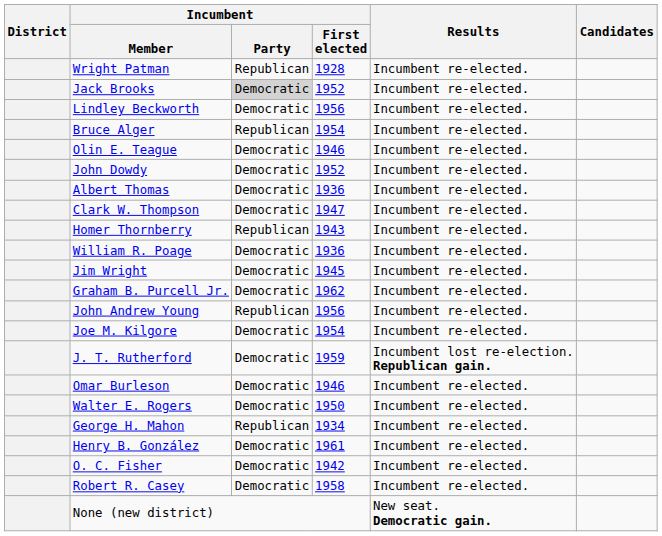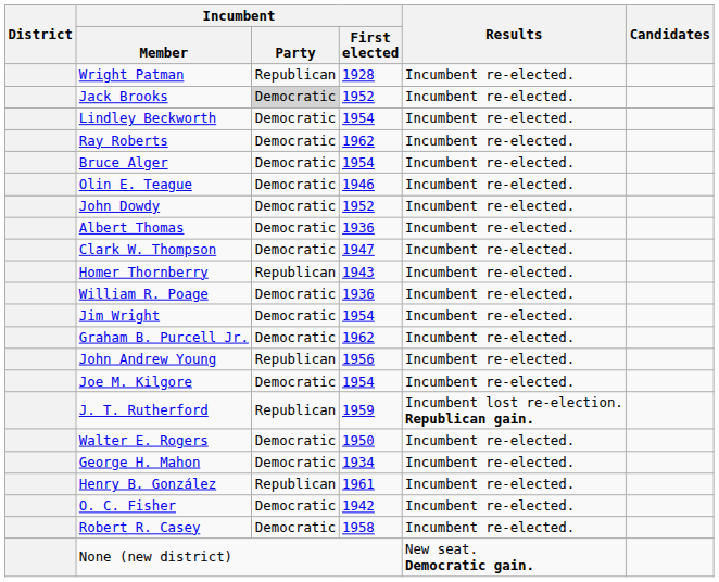Lindley Beckworth | Incumbent / First elected: 1956 -> 1954
+ row: Ray Roberts | Democratic | 1962 | Incumbent re-elected.
Bruce Alger | Incumbent / Party: Republican -> Democratic
Jim Wright | Incumbent / First elected: 1945 -> 1954
J. T. Rutherford | Incumbent / Party: Democratic -> Republican
- row: Omar Burleson | Democratic | 1946 | Incumbent re-elected.
George H. Mahon | Incumbent / Party: Republican -> Democratic
Henry B. González | Incumbent / Party: Democratic -> Republican
